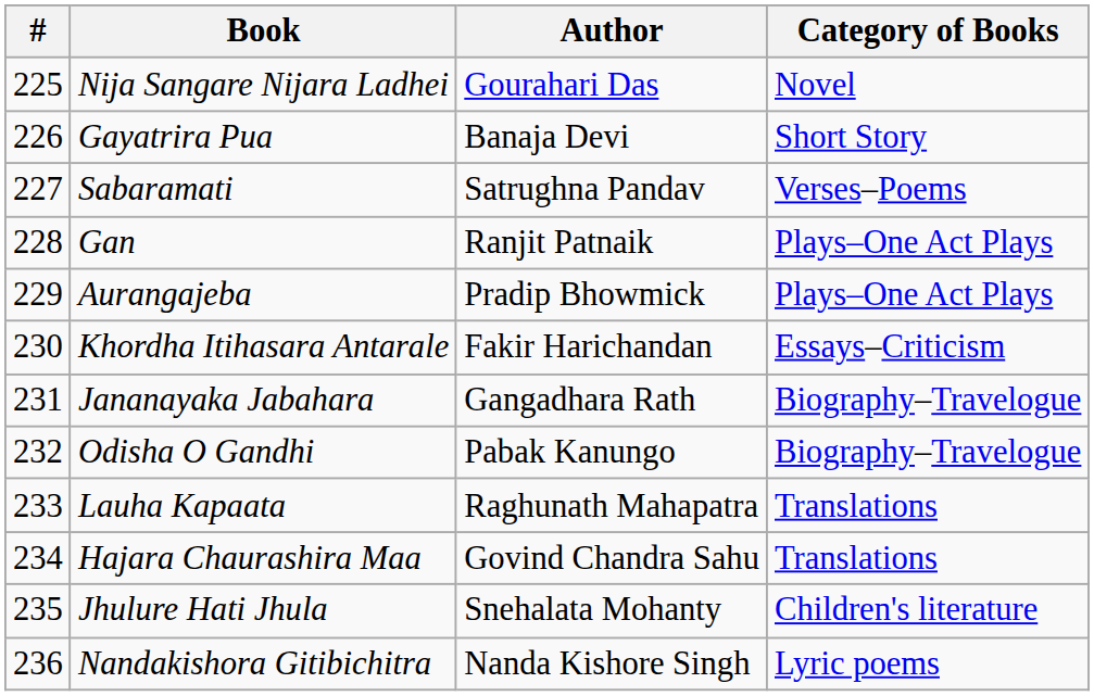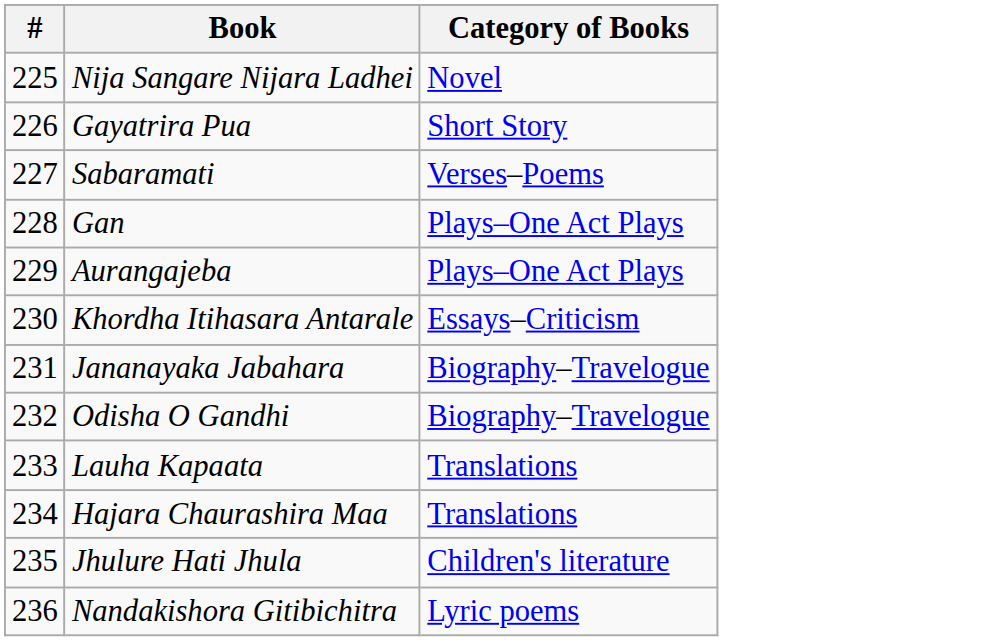- column: Author | Gourahari Das | Banaja Devi | Satrughna Pandav | Ranjit Patnaik | Pradip Bhowmick | Fakir Harichandan | Gangadhara Rath | Pabak Kanungo | Raghunath Mahapatra | Govind Chandra Sahu | Snehalata Mohanty | Nanda Kishore Singh
